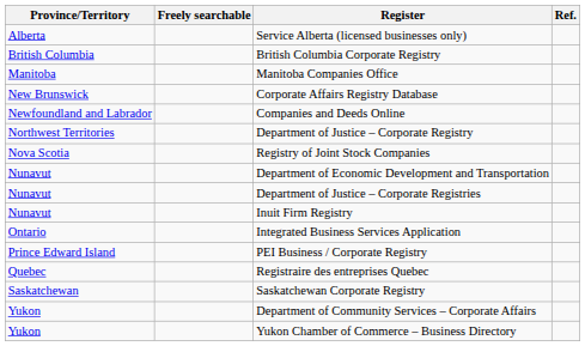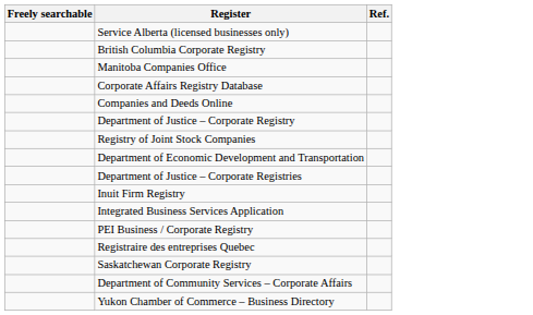- column: Province/Territory | Alberta | British Columbia | Manitoba | New Brunswick | Newfoundland and Labrador | Northwest Territories | Nova Scotia | Nunavut | Nunavut | Nunavut | Ontario | Prince Edward Island | Quebec | Saskatchewan | Yukon | Yukon
